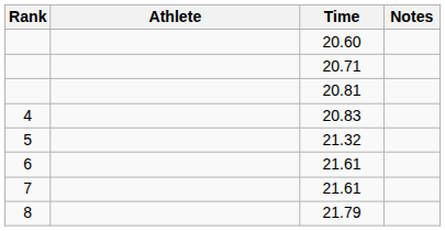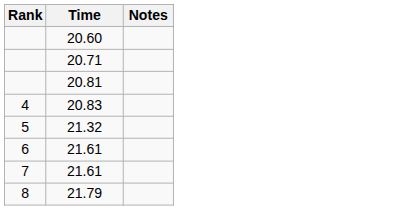- column: Athlete
